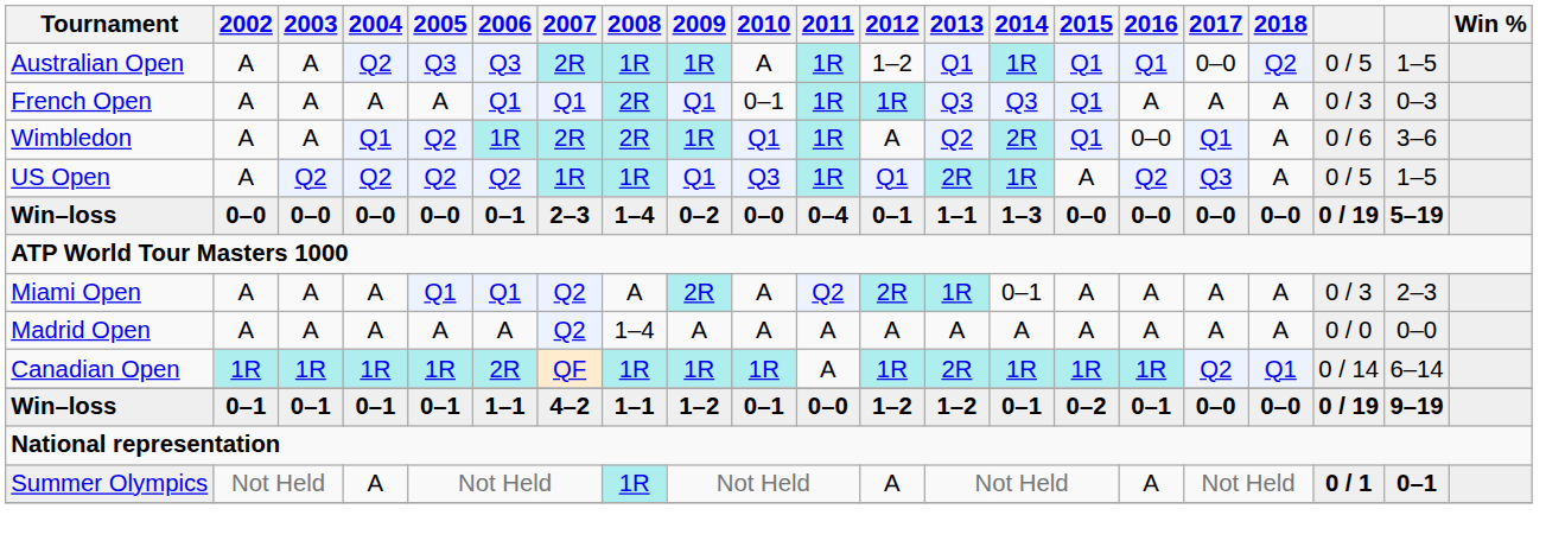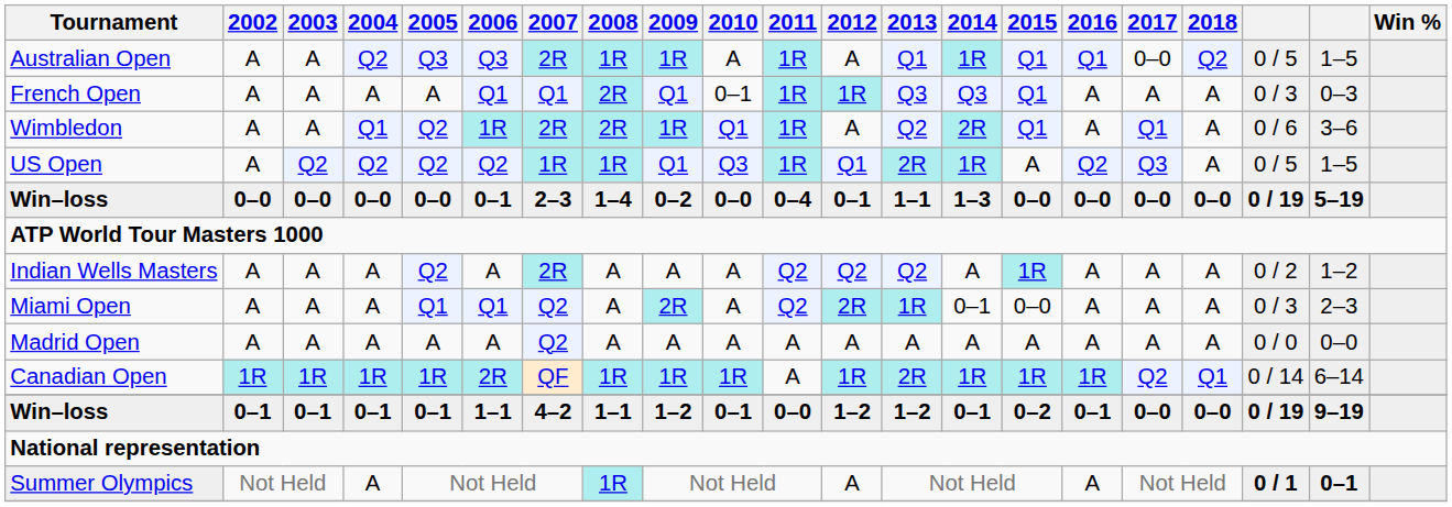Australian Open | 2012: 1–2 -> A
Wimbledon | 2016: 0–0 -> A
+ row: Indian Wells Masters | A | A | A | Q2 | A | 2R | A | A | A | Q2 | Q2 | Q2 | A | 1R | A | A | A | 0 / 2 | 1–2
Miami Open | 2015: A -> 0–0
Madrid Open | 2008: 1–4 -> A
